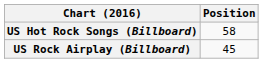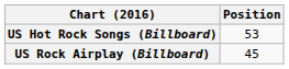US Hot Rock Songs (Billboard) | Position: 58 -> 53
